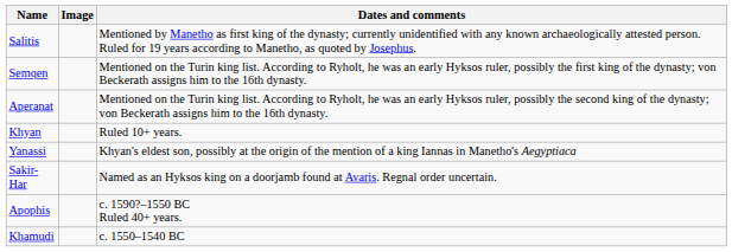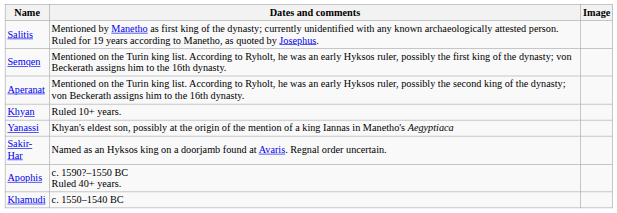columns swapped: Image <-> Dates and comments
